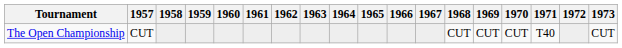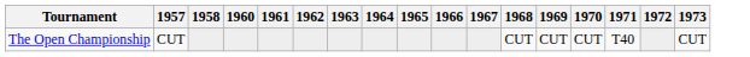- column: 1959
